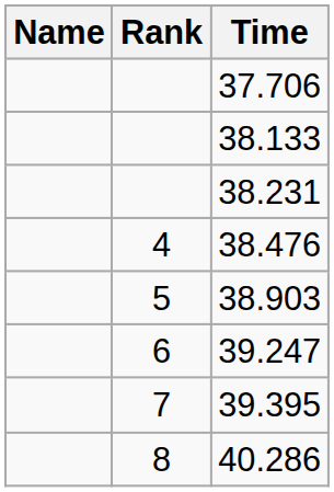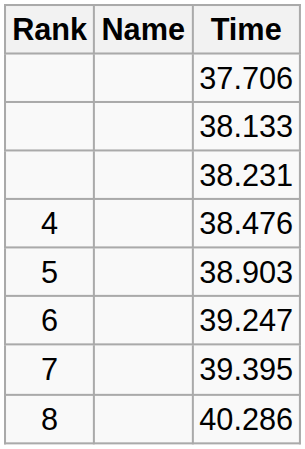columns swapped: Rank <-> Name
